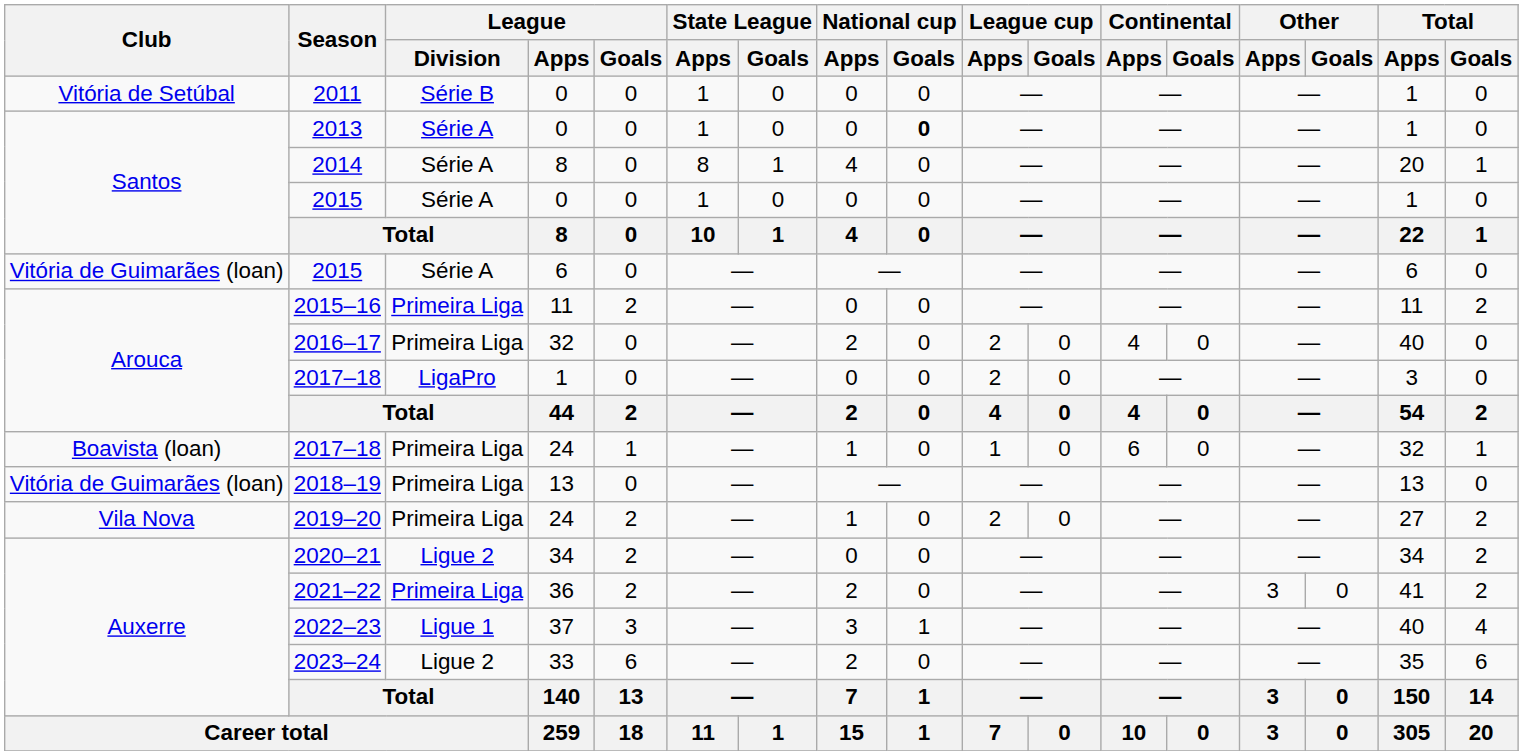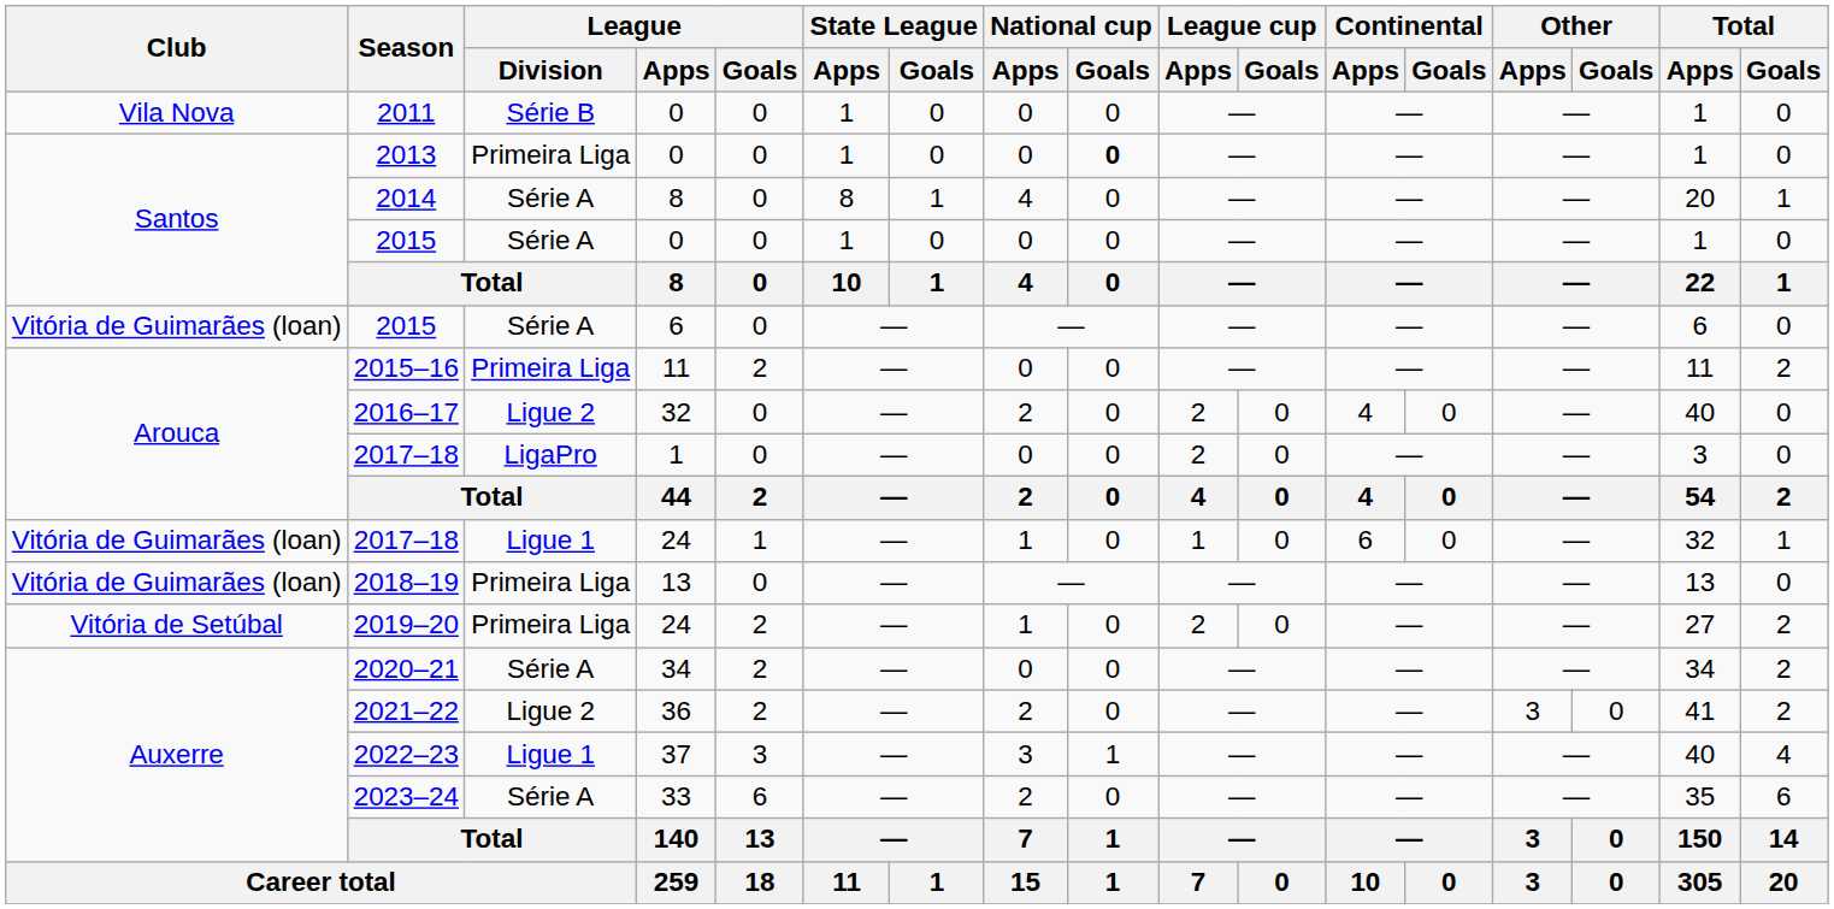2011 | Club: Vitória de Setúbal -> Vila Nova
2013 | League / Division: Série A -> Primeira Liga
2016–17 | League / Division: Primeira Liga -> Ligue 2
2017–18 / 24 | Club: Boavista (loan) -> Vitória de Guimarães (loan)
2017–18 / 24 | League / Division: Primeira Liga -> Ligue 1
2019–20 | Club: Vila Nova -> Vitória de Setúbal
2020–21 | League / Division: Ligue 2 -> Série A
2021–22 | League / Division: Primeira Liga -> Ligue 2
2023–24 | League / Division: Ligue 2 -> Série A
